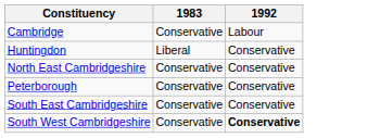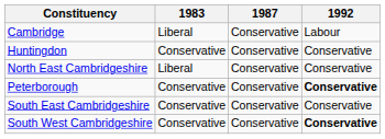+ column: 1987 | Conservative | Conservative | Conservative | Conservative | Conservative | Conservative
Cambridge | 1983: Conservative -> Liberal
Huntingdon | 1983: Liberal -> Conservative
North East Cambridgeshire | 1983: Conservative -> Liberal
Peterborough | 1992: normal -> bold
